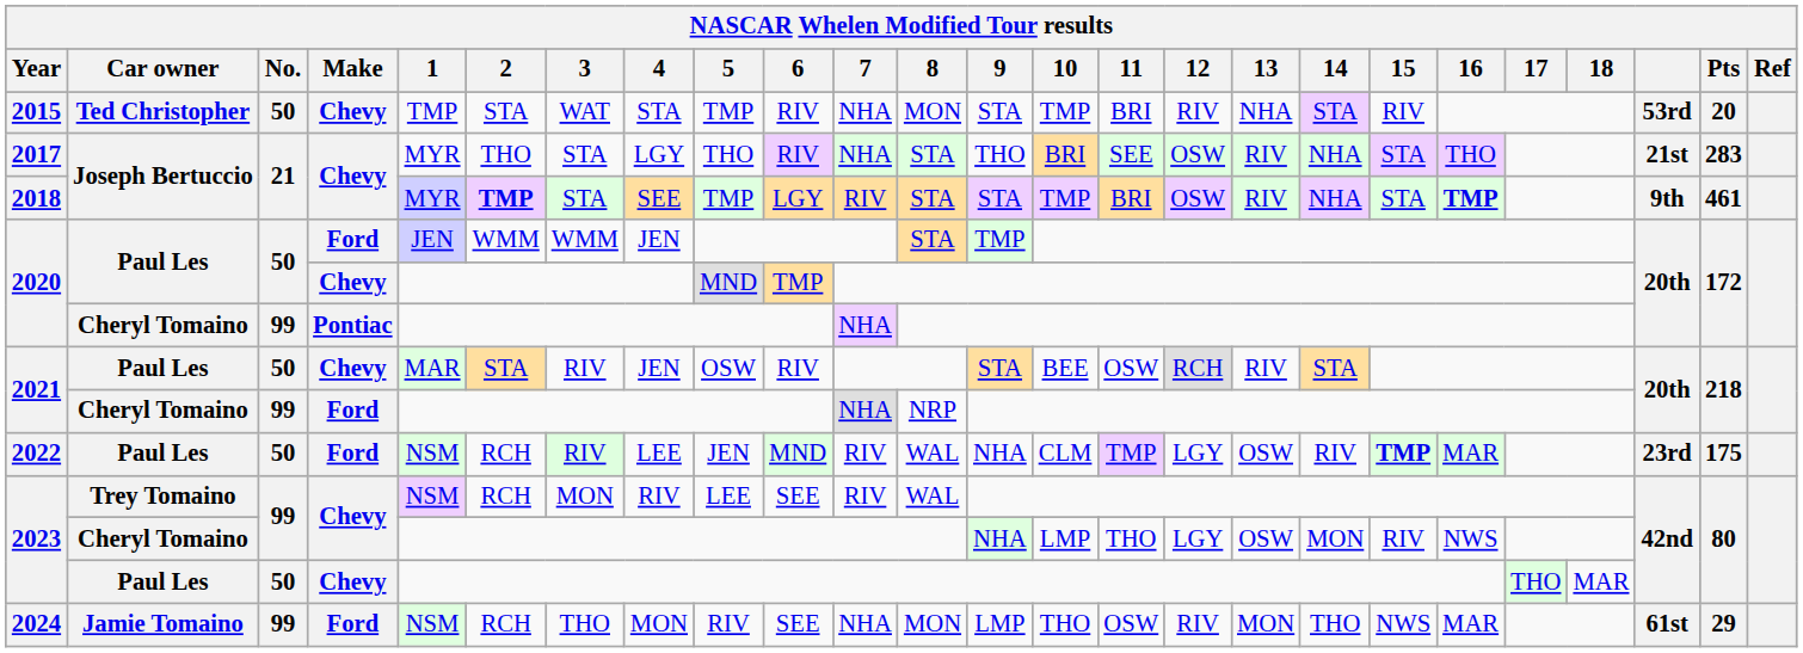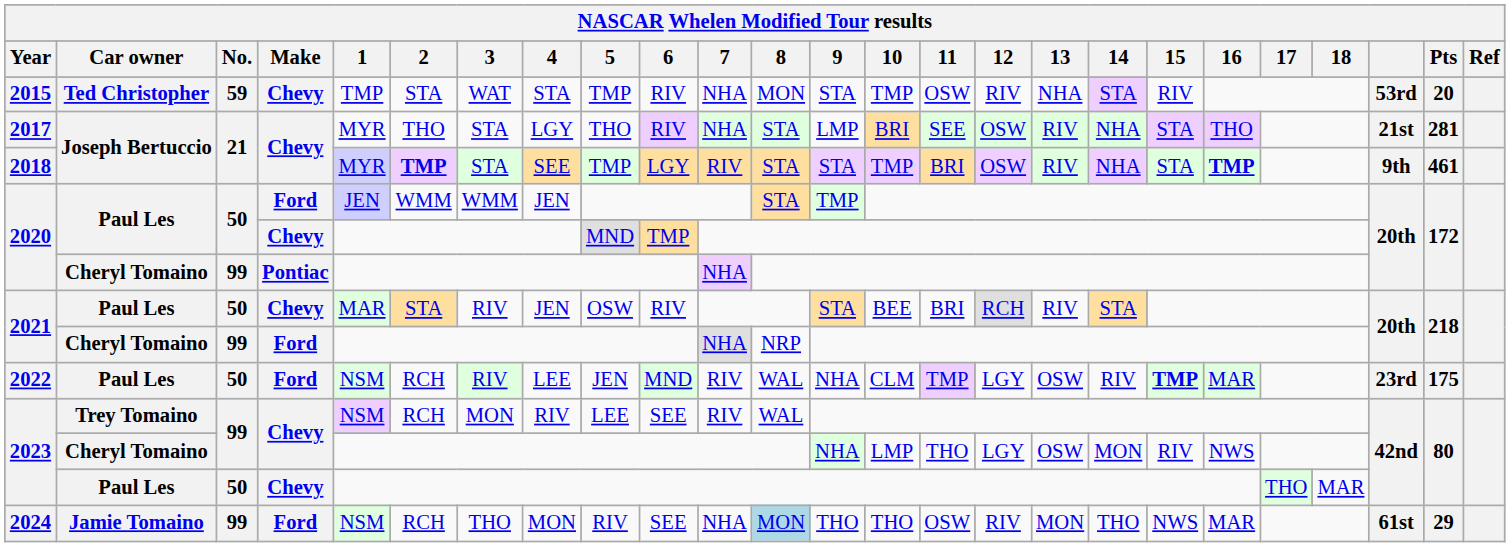2015 | No.: 50 -> 59
2015 | 11: BRI -> OSW
2017 | 9: THO -> LMP
2017 | Pts: 283 -> 281
2021 / Paul Les | 11: OSW -> BRI
2024 | 8: no background -> lightblue background
2024 | 9: LMP -> THO
